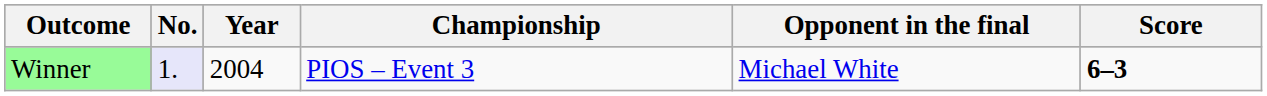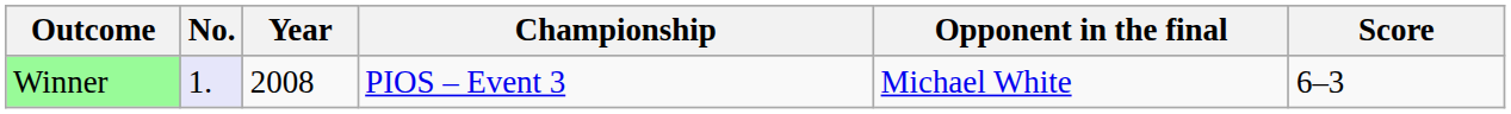Winner | Year: 2004 -> 2008
Winner | Score: bold -> normal
